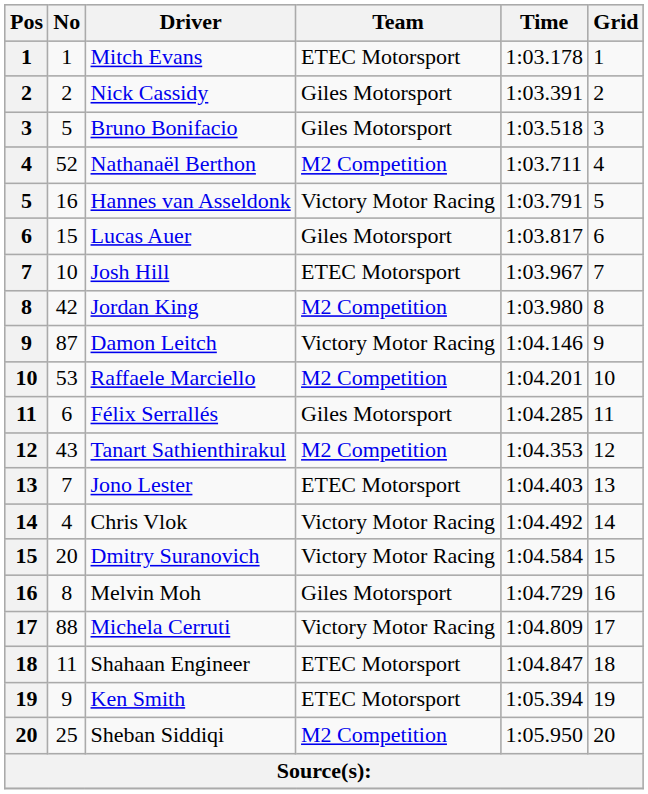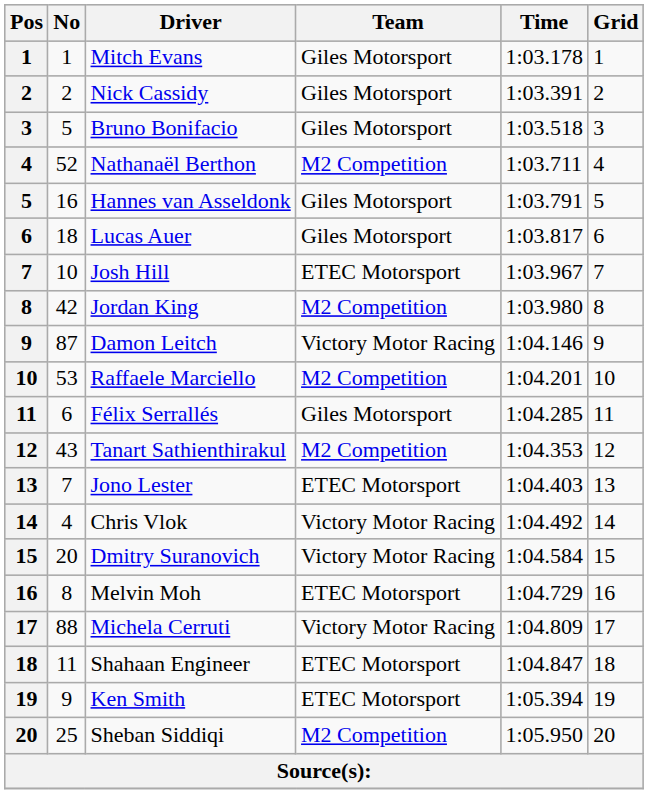Mitch Evans | Team: ETEC Motorsport -> Giles Motorsport
Hannes van Asseldonk | Team: Victory Motor Racing -> Giles Motorsport
Lucas Auer | No: 15 -> 18
Melvin Moh | Team: Giles Motorsport -> ETEC Motorsport
